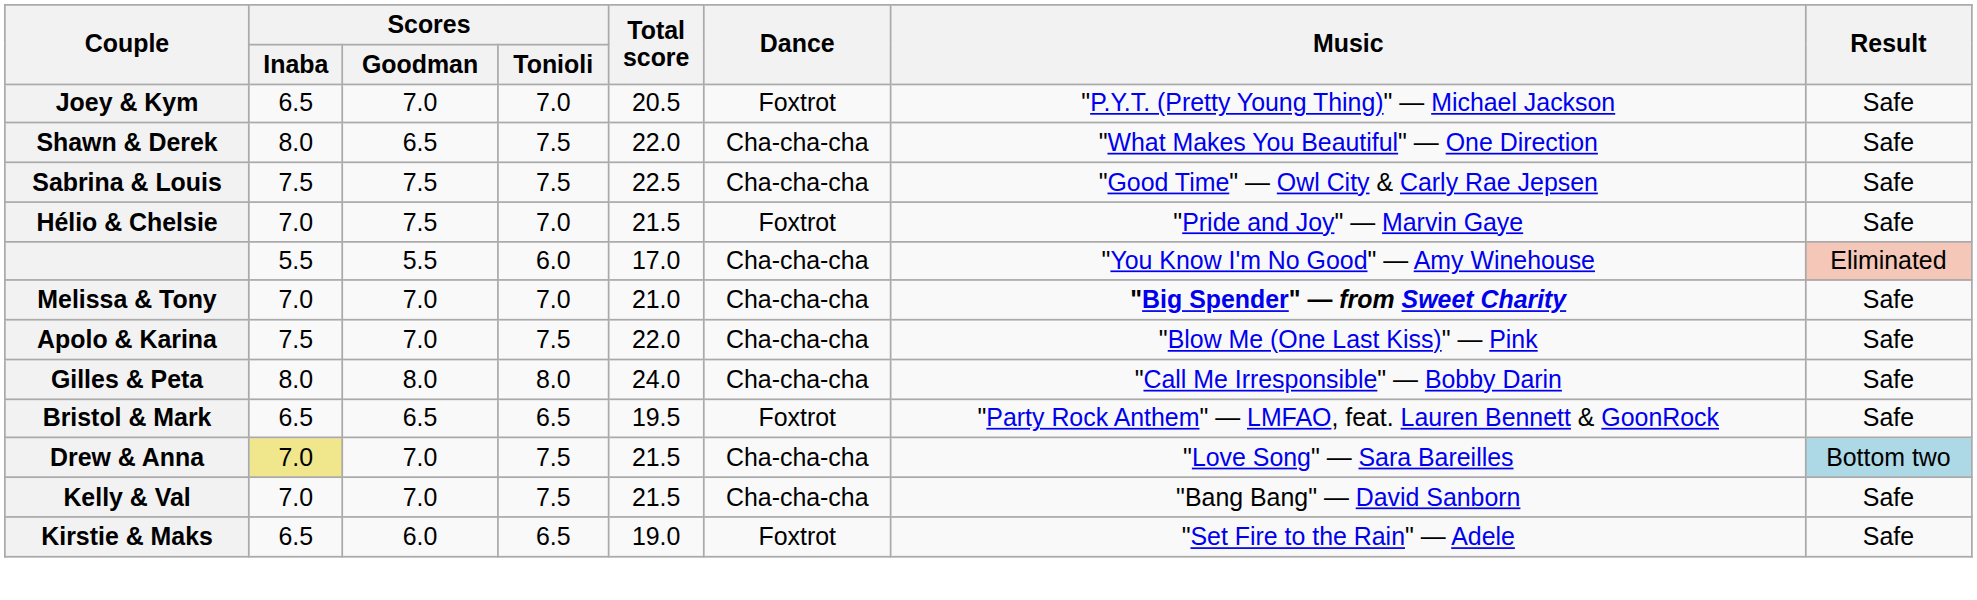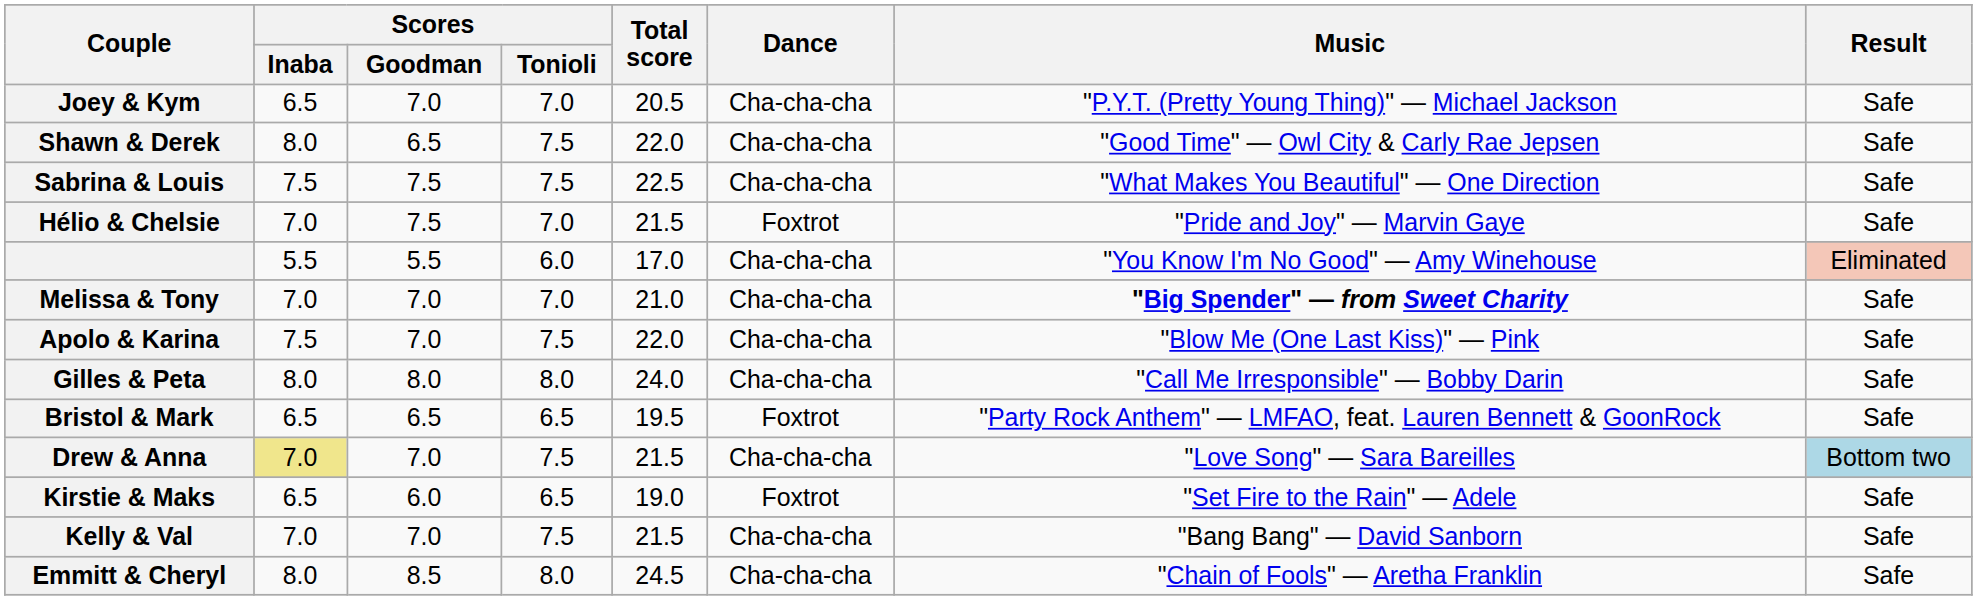Joey & Kym | Dance: Foxtrot -> Cha-cha-cha
Shawn & Derek | Music: "What Makes You Beautiful" — One Direction -> "Good Time" — Owl City & Carly Rae Jepsen
Sabrina & Louis | Music: "Good Time" — Owl City & Carly Rae Jepsen -> "What Makes You Beautiful" — One Direction
rows swapped: Kelly & Val <-> Kirstie & Maks
+ row: Emmitt & Cheryl | 8.0 | 8.5 | 8.0 | 24.5 | Cha-cha-cha | "Chain of Fools" — Aretha Franklin | Safe
